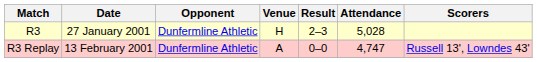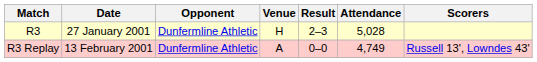R3 Replay | Attendance: 4,747 -> 4,749
